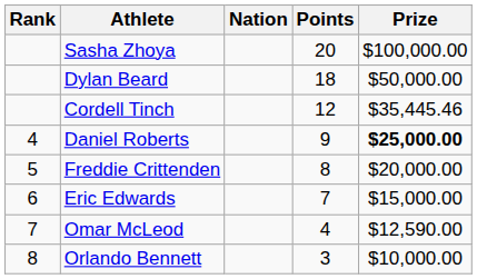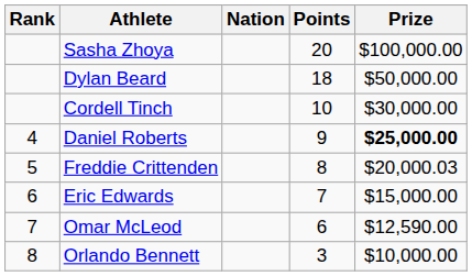Cordell Tinch | Points: 12 -> 10
Cordell Tinch | Prize: $35,445.46 -> $30,000.00
Freddie Crittenden | Prize: $20,000.00 -> $20,000.03
Omar McLeod | Points: 4 -> 6
